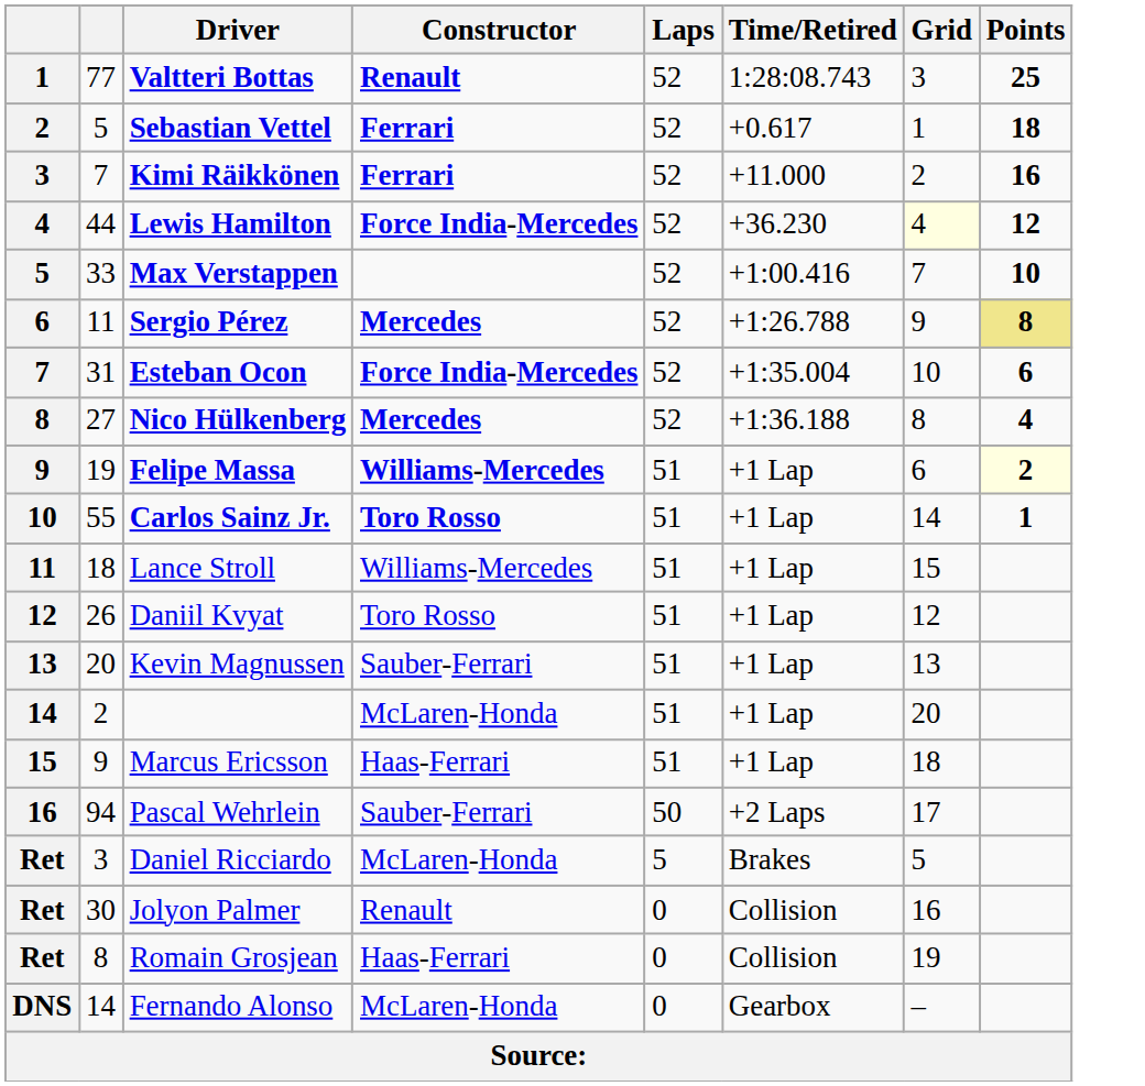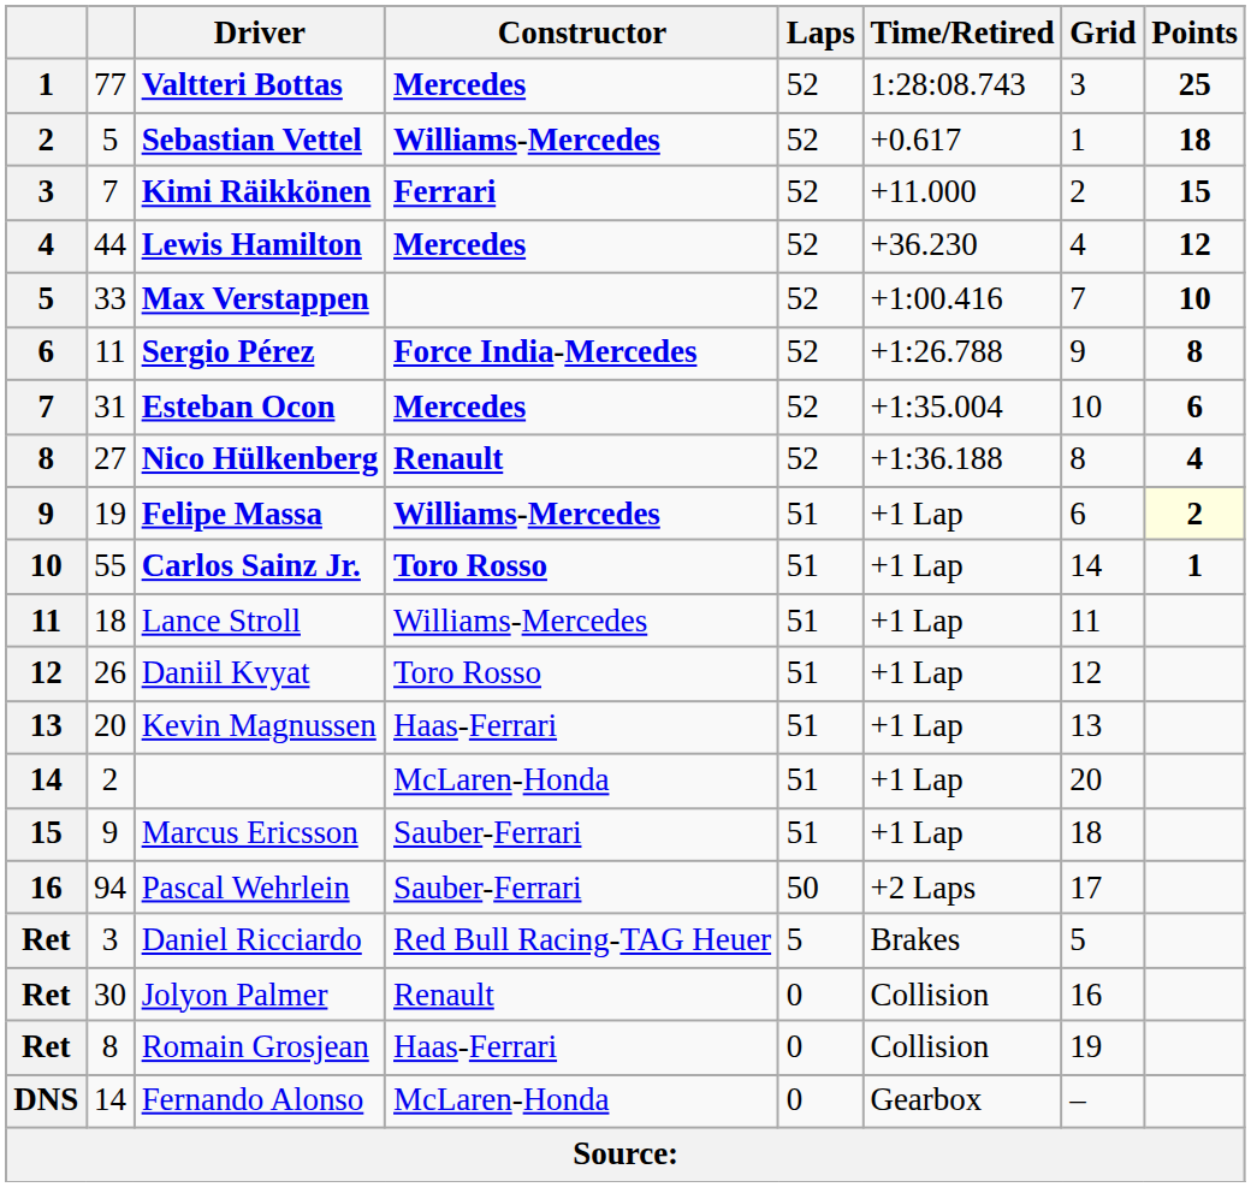Valtteri Bottas | Constructor: Renault -> Mercedes
Sebastian Vettel | Constructor: Ferrari -> Williams-Mercedes
Kimi Räikkönen | Points: 16 -> 15
Lewis Hamilton | Constructor: Force India-Mercedes -> Mercedes
Lewis Hamilton | Grid: lightyellow background -> no background
Sergio Pérez | Constructor: Mercedes -> Force India-Mercedes
Sergio Pérez | Points: khaki background -> no background
Esteban Ocon | Constructor: Force India-Mercedes -> Mercedes
Nico Hülkenberg | Constructor: Mercedes -> Renault
Lance Stroll | Grid: 15 -> 11
Kevin Magnussen | Constructor: Sauber-Ferrari -> Haas-Ferrari
Marcus Ericsson | Constructor: Haas-Ferrari -> Sauber-Ferrari
Daniel Ricciardo | Constructor: McLaren-Honda -> Red Bull Racing-TAG Heuer
